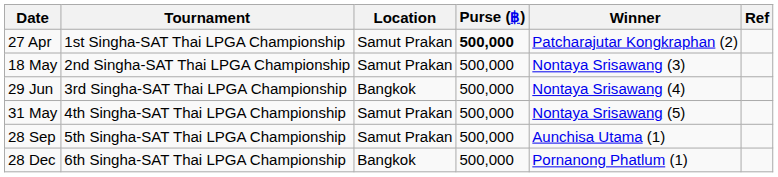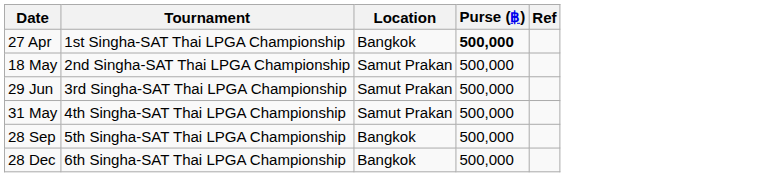- column: Winner | Patcharajutar Kongkraphan (2) | Nontaya Srisawang (3) | Nontaya Srisawang (4) | Nontaya Srisawang (5) | Aunchisa Utama (1) | Pornanong Phatlum (1)
27 Apr | Location: Samut Prakan -> Bangkok
29 Jun | Location: Bangkok -> Samut Prakan
28 Sep | Location: Samut Prakan -> Bangkok
